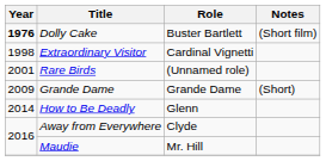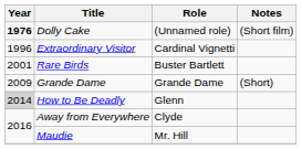Dolly Cake | Role: Buster Bartlett -> (Unnamed role)
Extraordinary Visitor | Year: 1998 -> 1996
Rare Birds | Role: (Unnamed role) -> Buster Bartlett
How to Be Deadly | Year: no background -> lightgrey background
